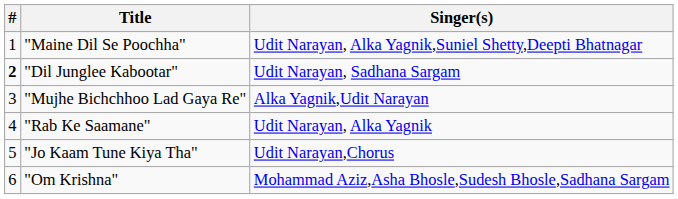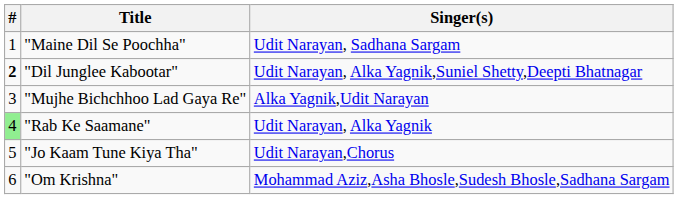"Maine Dil Se Poochha" | Singer(s): Udit Narayan, Alka Yagnik,Suniel Shetty,Deepti Bhatnagar -> Udit Narayan, Sadhana Sargam
"Dil Junglee Kabootar" | Singer(s): Udit Narayan, Sadhana Sargam -> Udit Narayan, Alka Yagnik,Suniel Shetty,Deepti Bhatnagar
"Rab Ke Saamane" | #: no background -> lightgreen background
